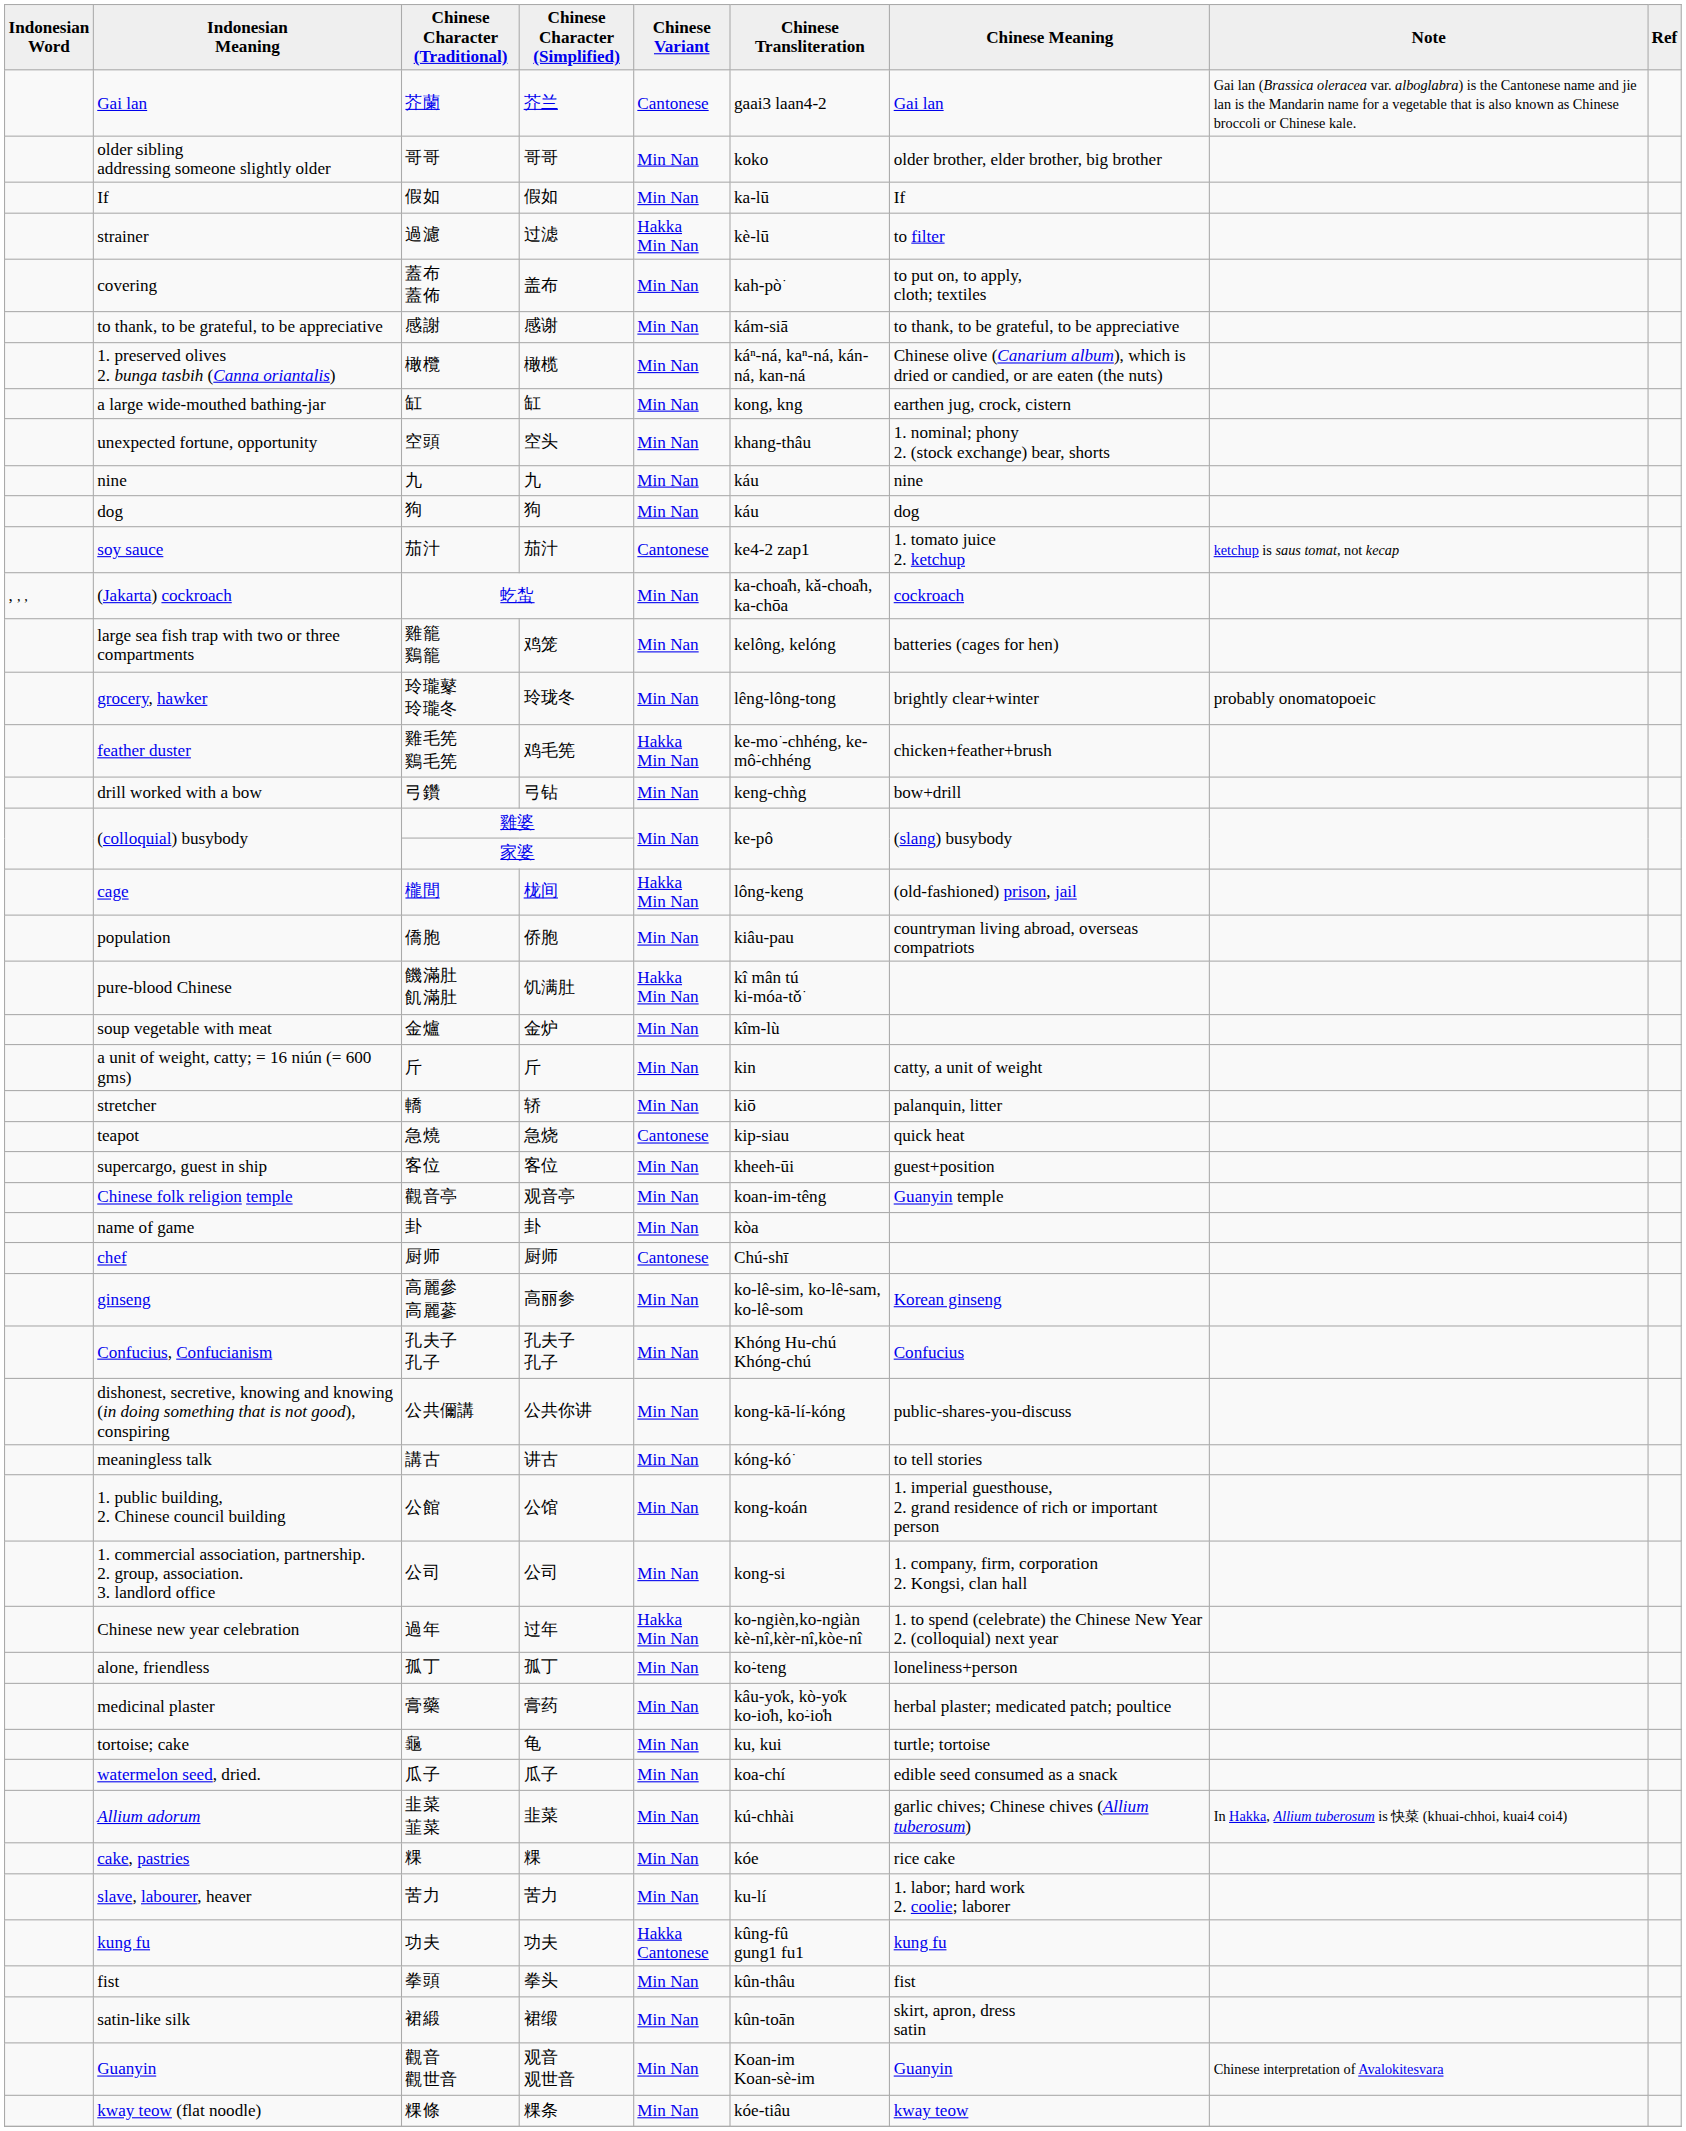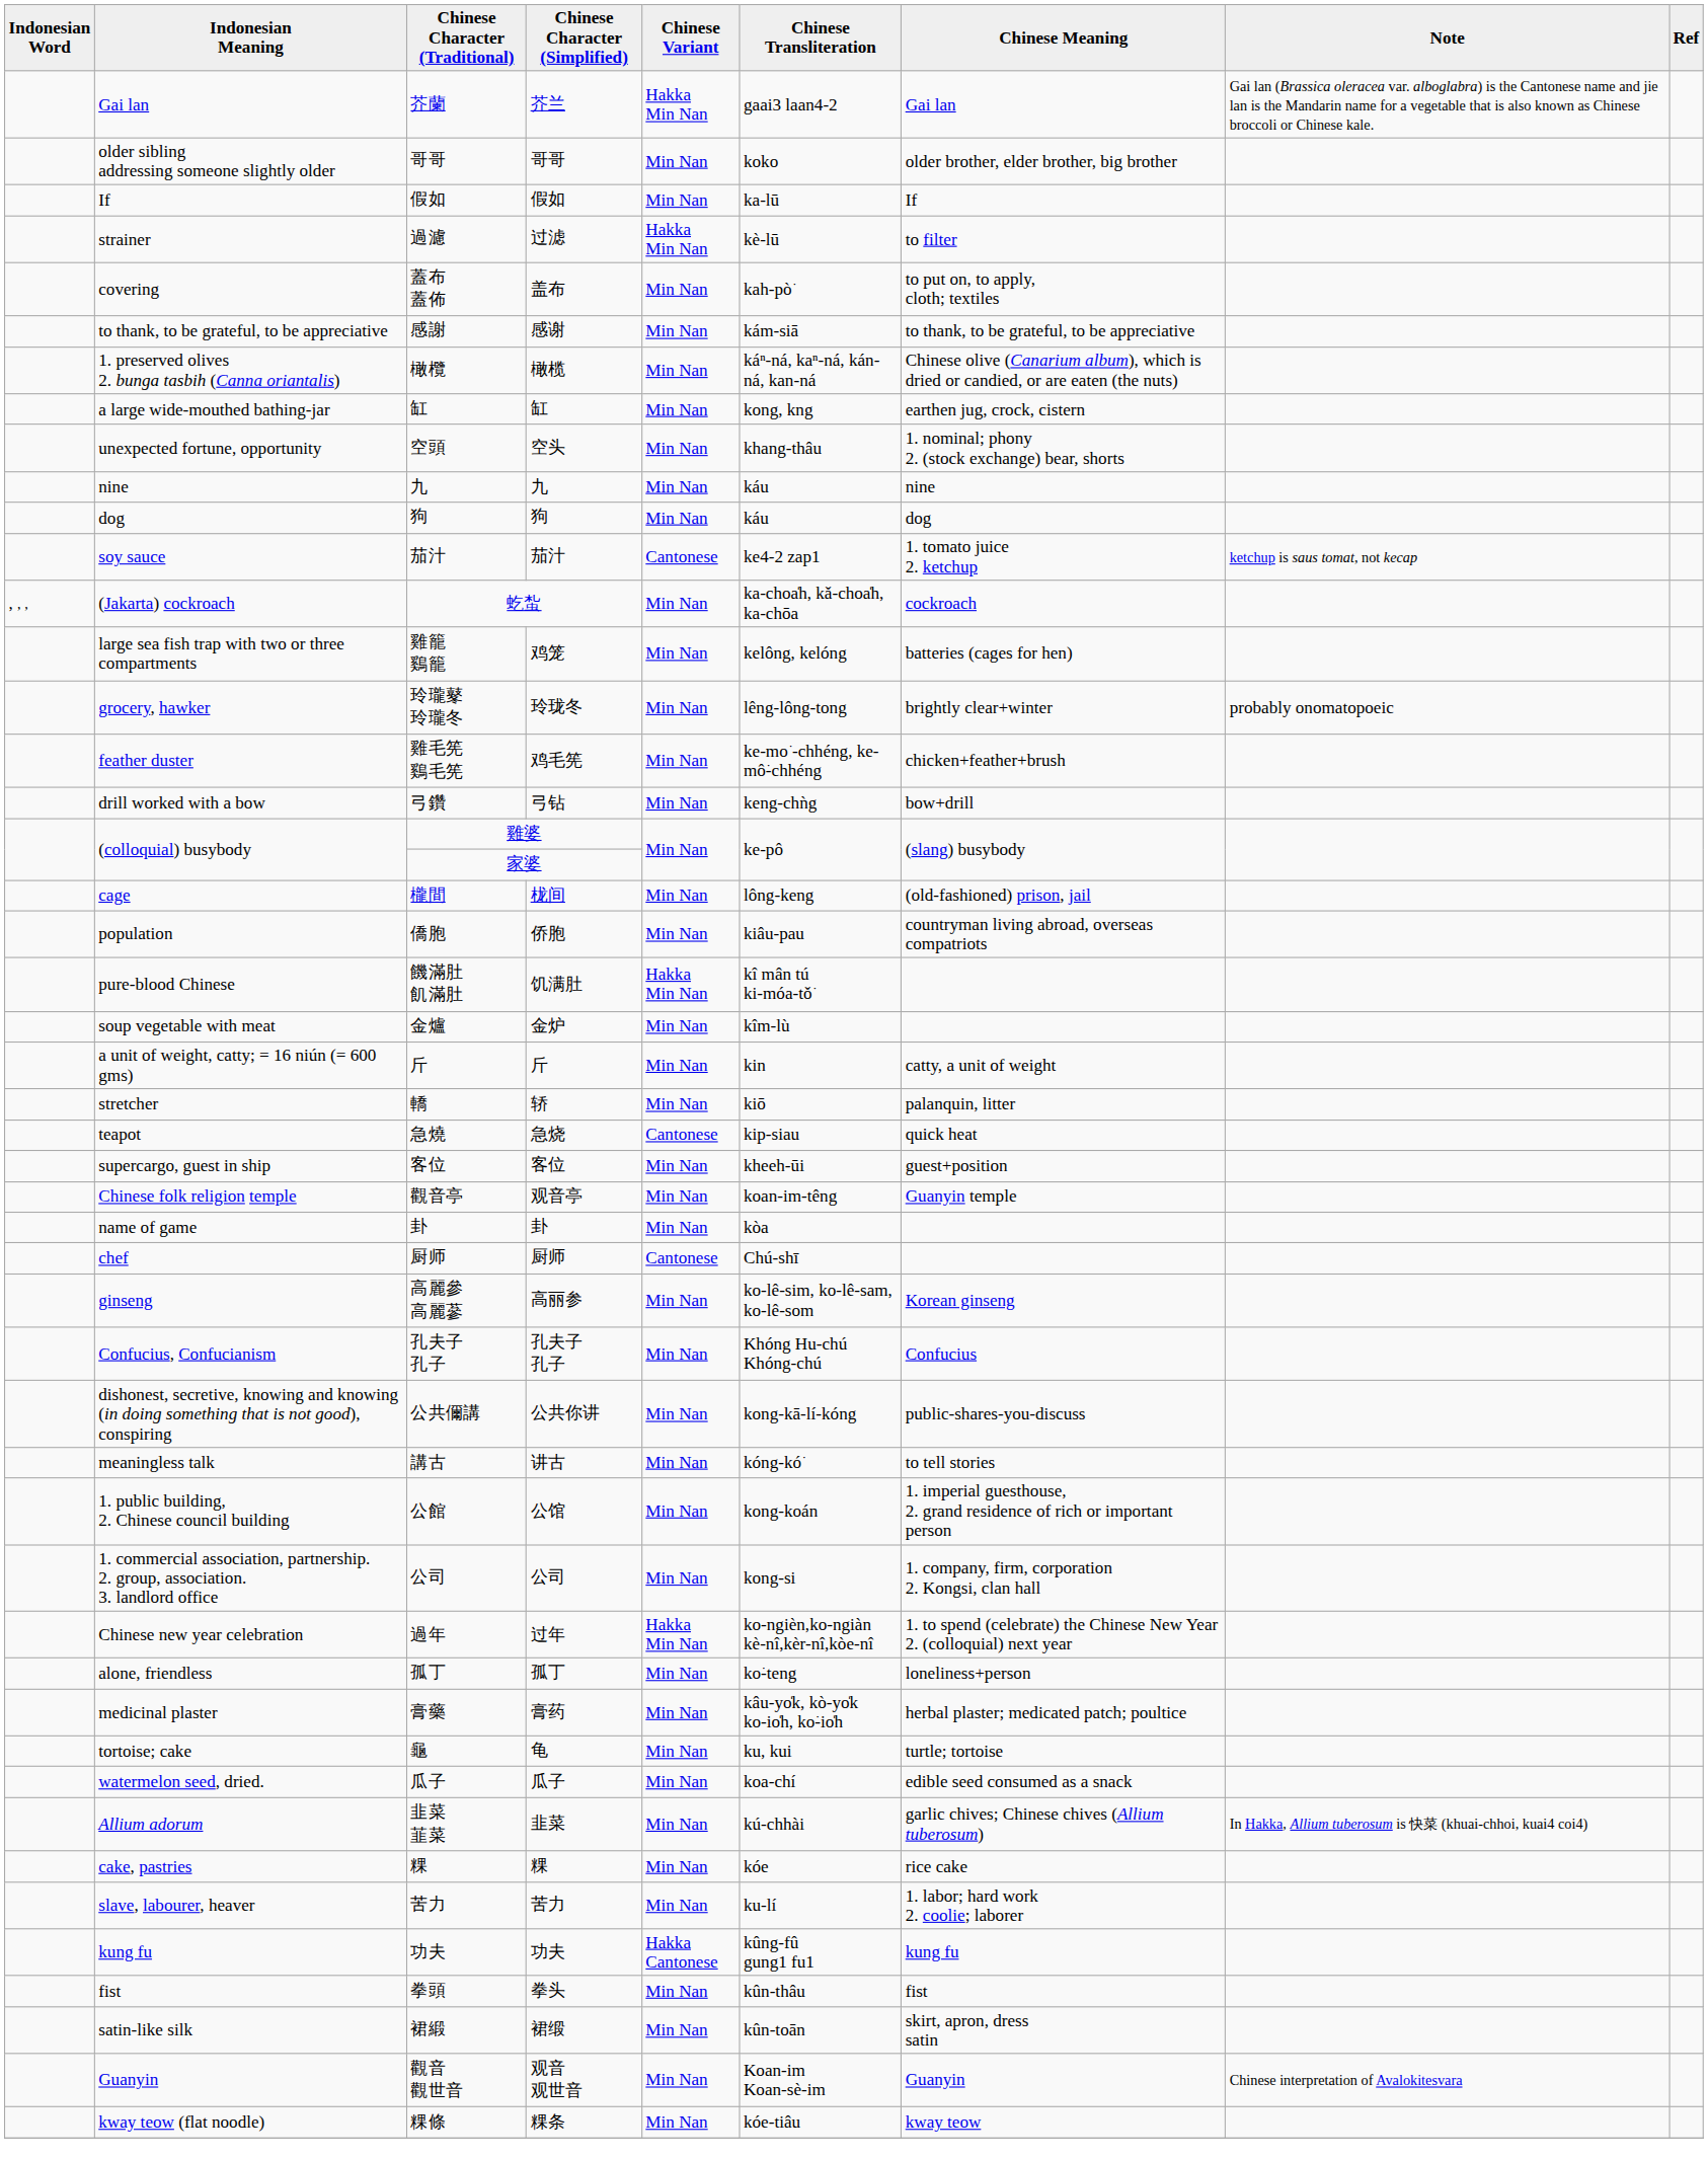芥蘭 | Chinese Variant: Cantonese -> Hakka Min Nan
雞毛筅 鷄毛筅 | Chinese Variant: Hakka Min Nan -> Min Nan
櫳間 | Chinese Variant: Hakka Min Nan -> Min Nan
